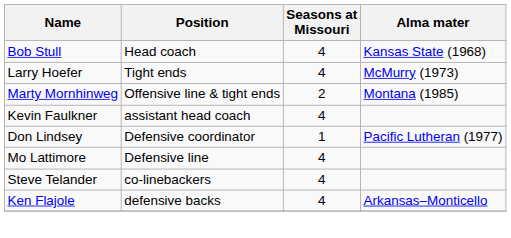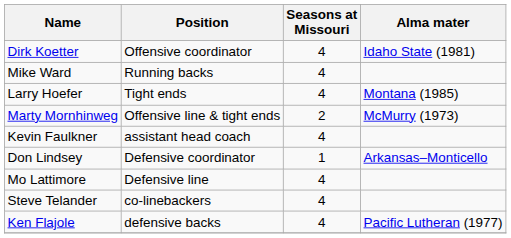- row: Bob Stull | Head coach | 4 | Kansas State (1968)
+ row: Dirk Koetter | Offensive coordinator | 4 | Idaho State (1981)
+ row: Mike Ward | Running backs | 4
Larry Hoefer | Alma mater: McMurry (1973) -> Montana (1985)
Marty Mornhinweg | Alma mater: Montana (1985) -> McMurry (1973)
Don Lindsey | Alma mater: Pacific Lutheran (1977) -> Arkansas–Monticello
Ken Flajole | Alma mater: Arkansas–Monticello -> Pacific Lutheran (1977)
